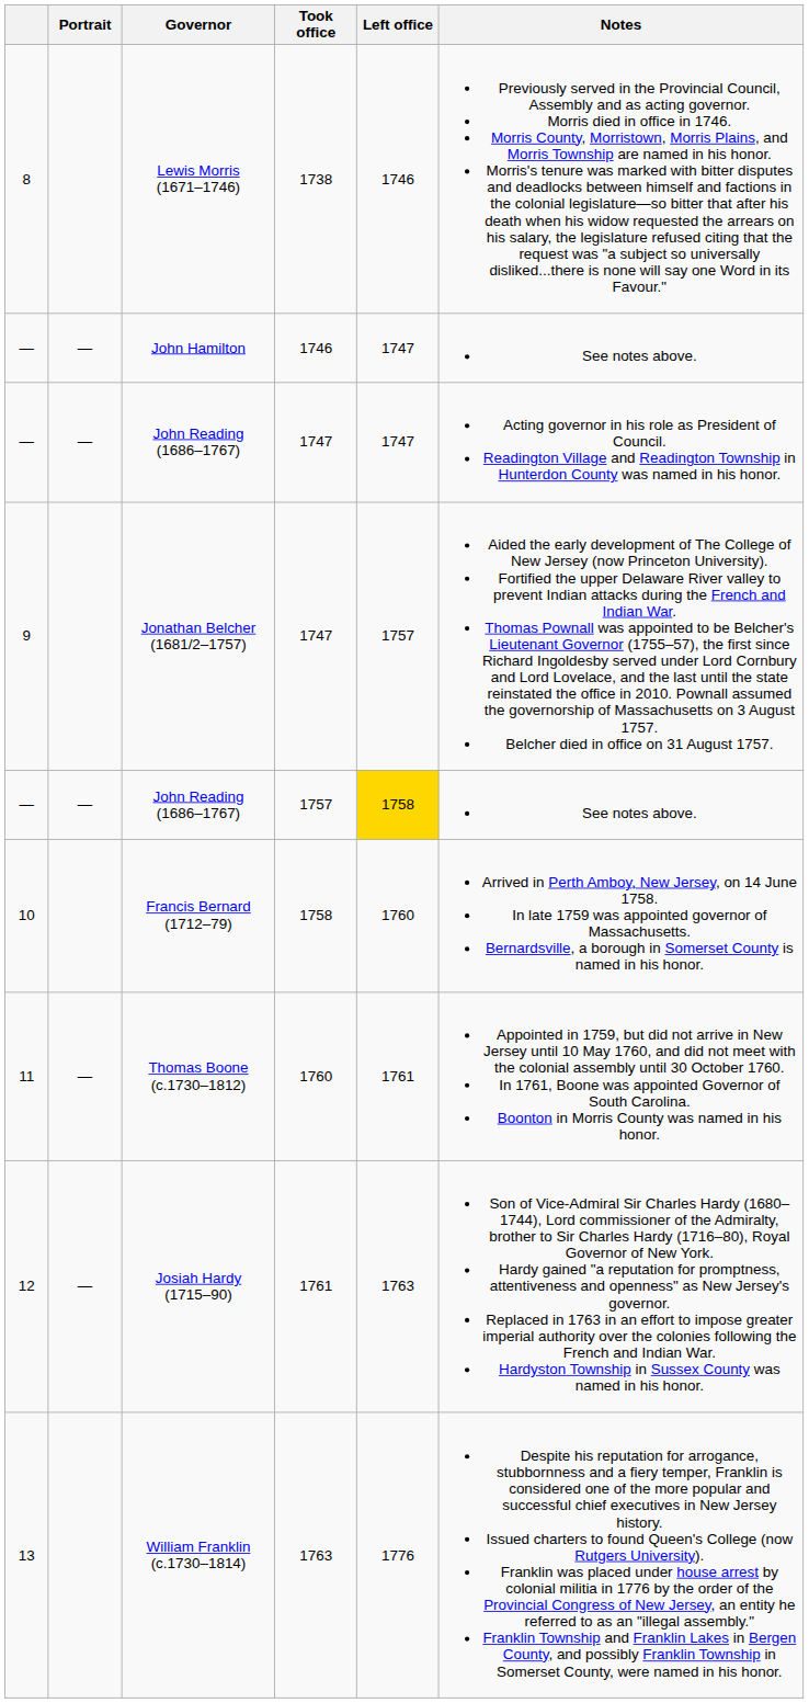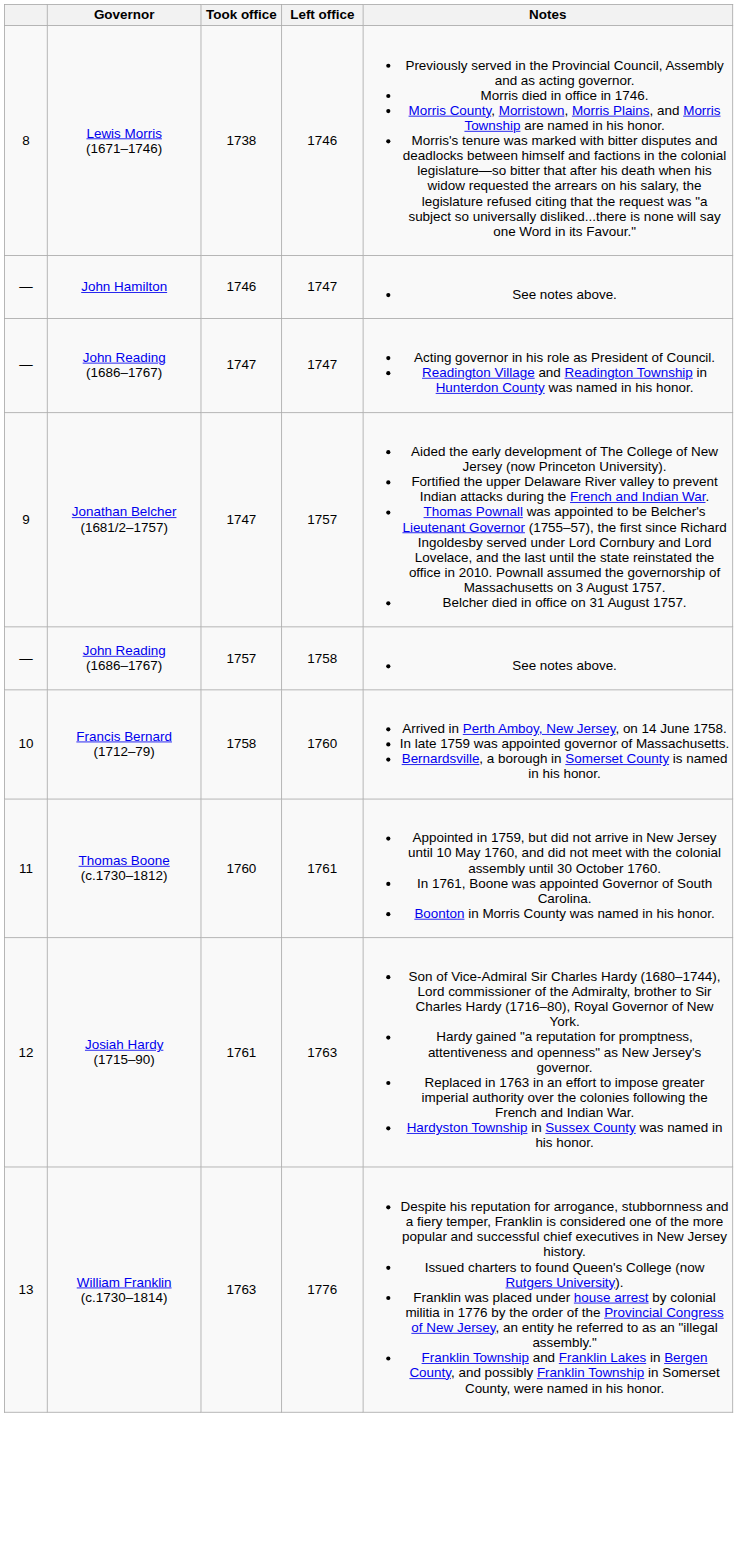- column: Portrait | — | — | — | — | —
John Reading (1686–1767) / 1757 | Left office: gold background -> no background
